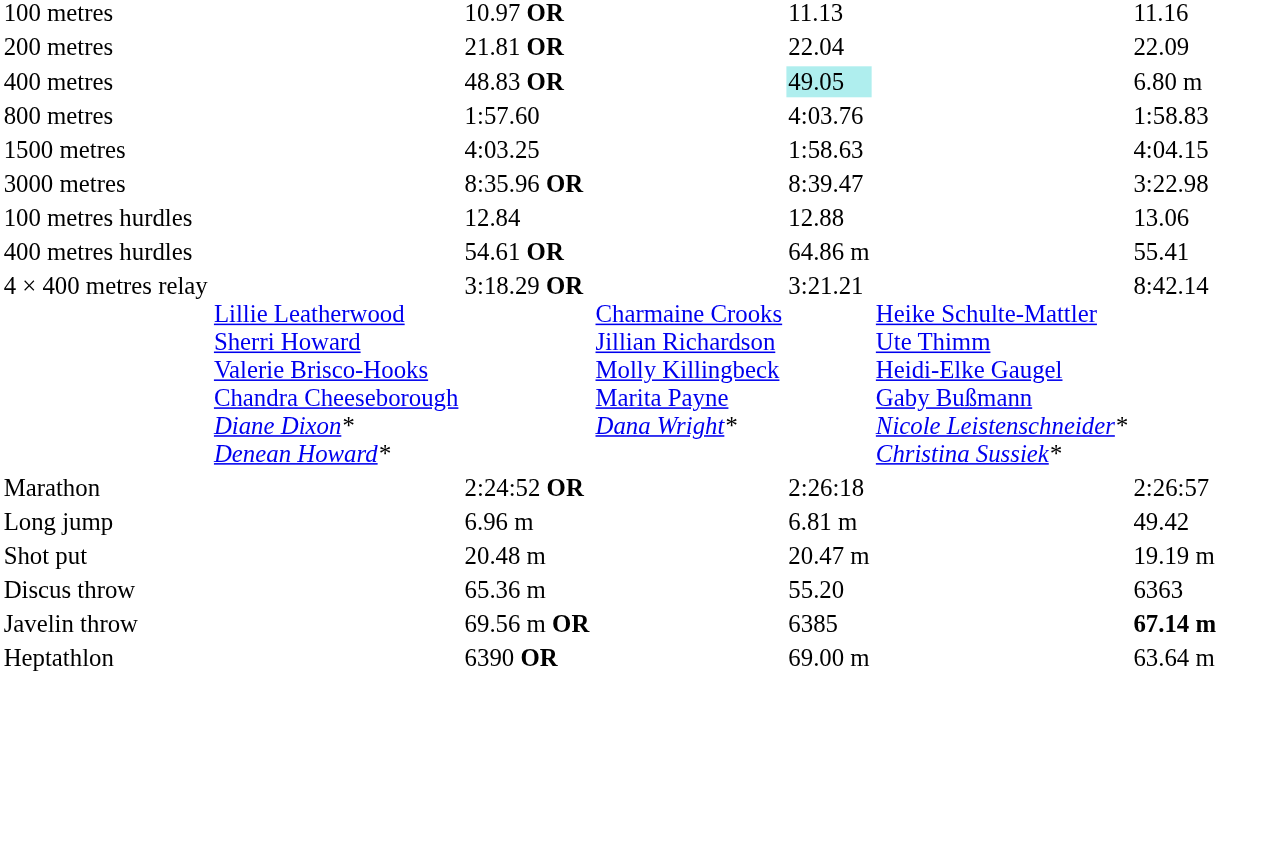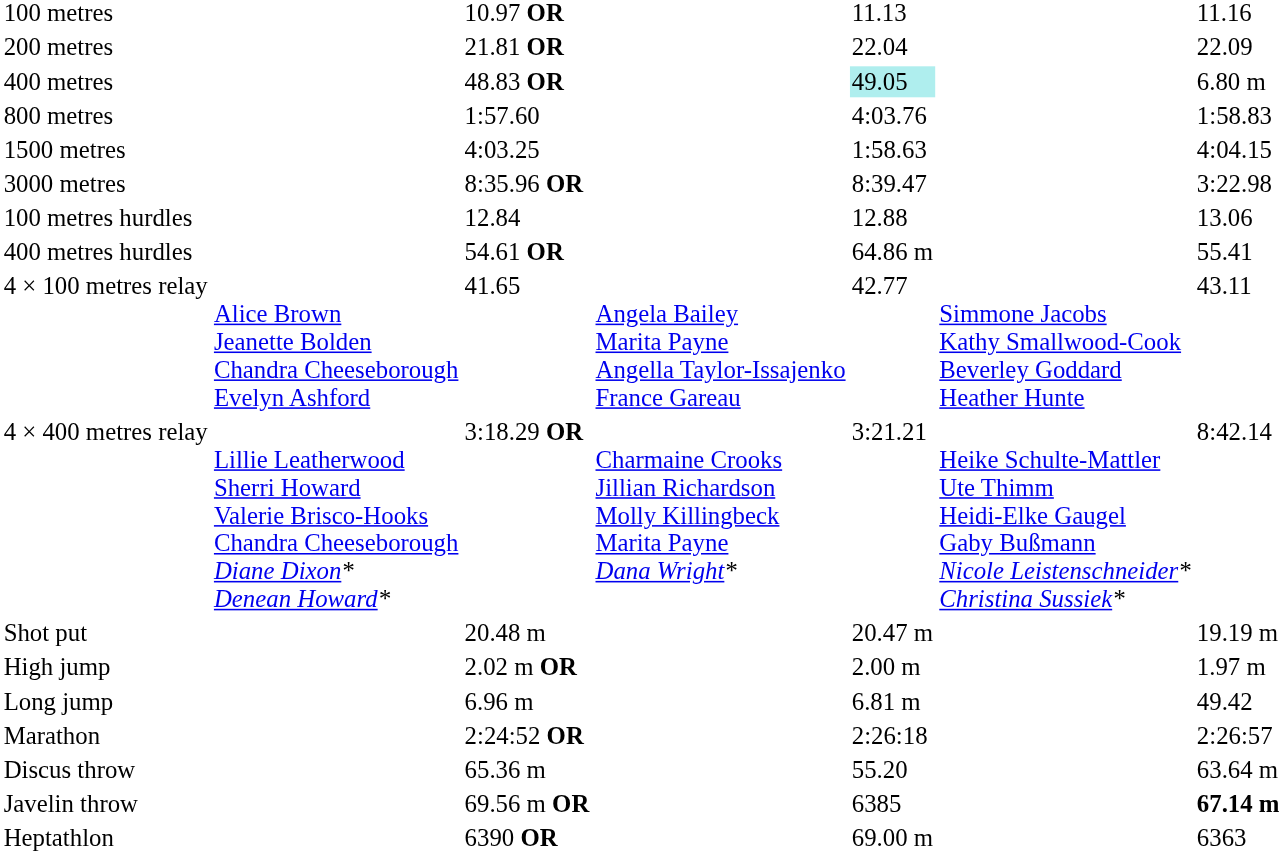+ row: 4 × 100 metres relay | Alice Brown Jeanette Bolden Chandra Cheeseborough Evelyn Ashford | 41.65 | Angela Bailey Marita Payne Angella Taylor-Issajenko France Gareau | 42.77 | Simmone Jacobs Kathy Smallwood-Cook Beverley Goddard Heather Hunte | 43.11
rows swapped: Marathon <-> Shot put
+ row: High jump | 2.02 m OR | 2.00 m | 1.97 m
Discus throw | column 7: 6363 -> 63.64 m
Heptathlon | column 7: 63.64 m -> 6363
